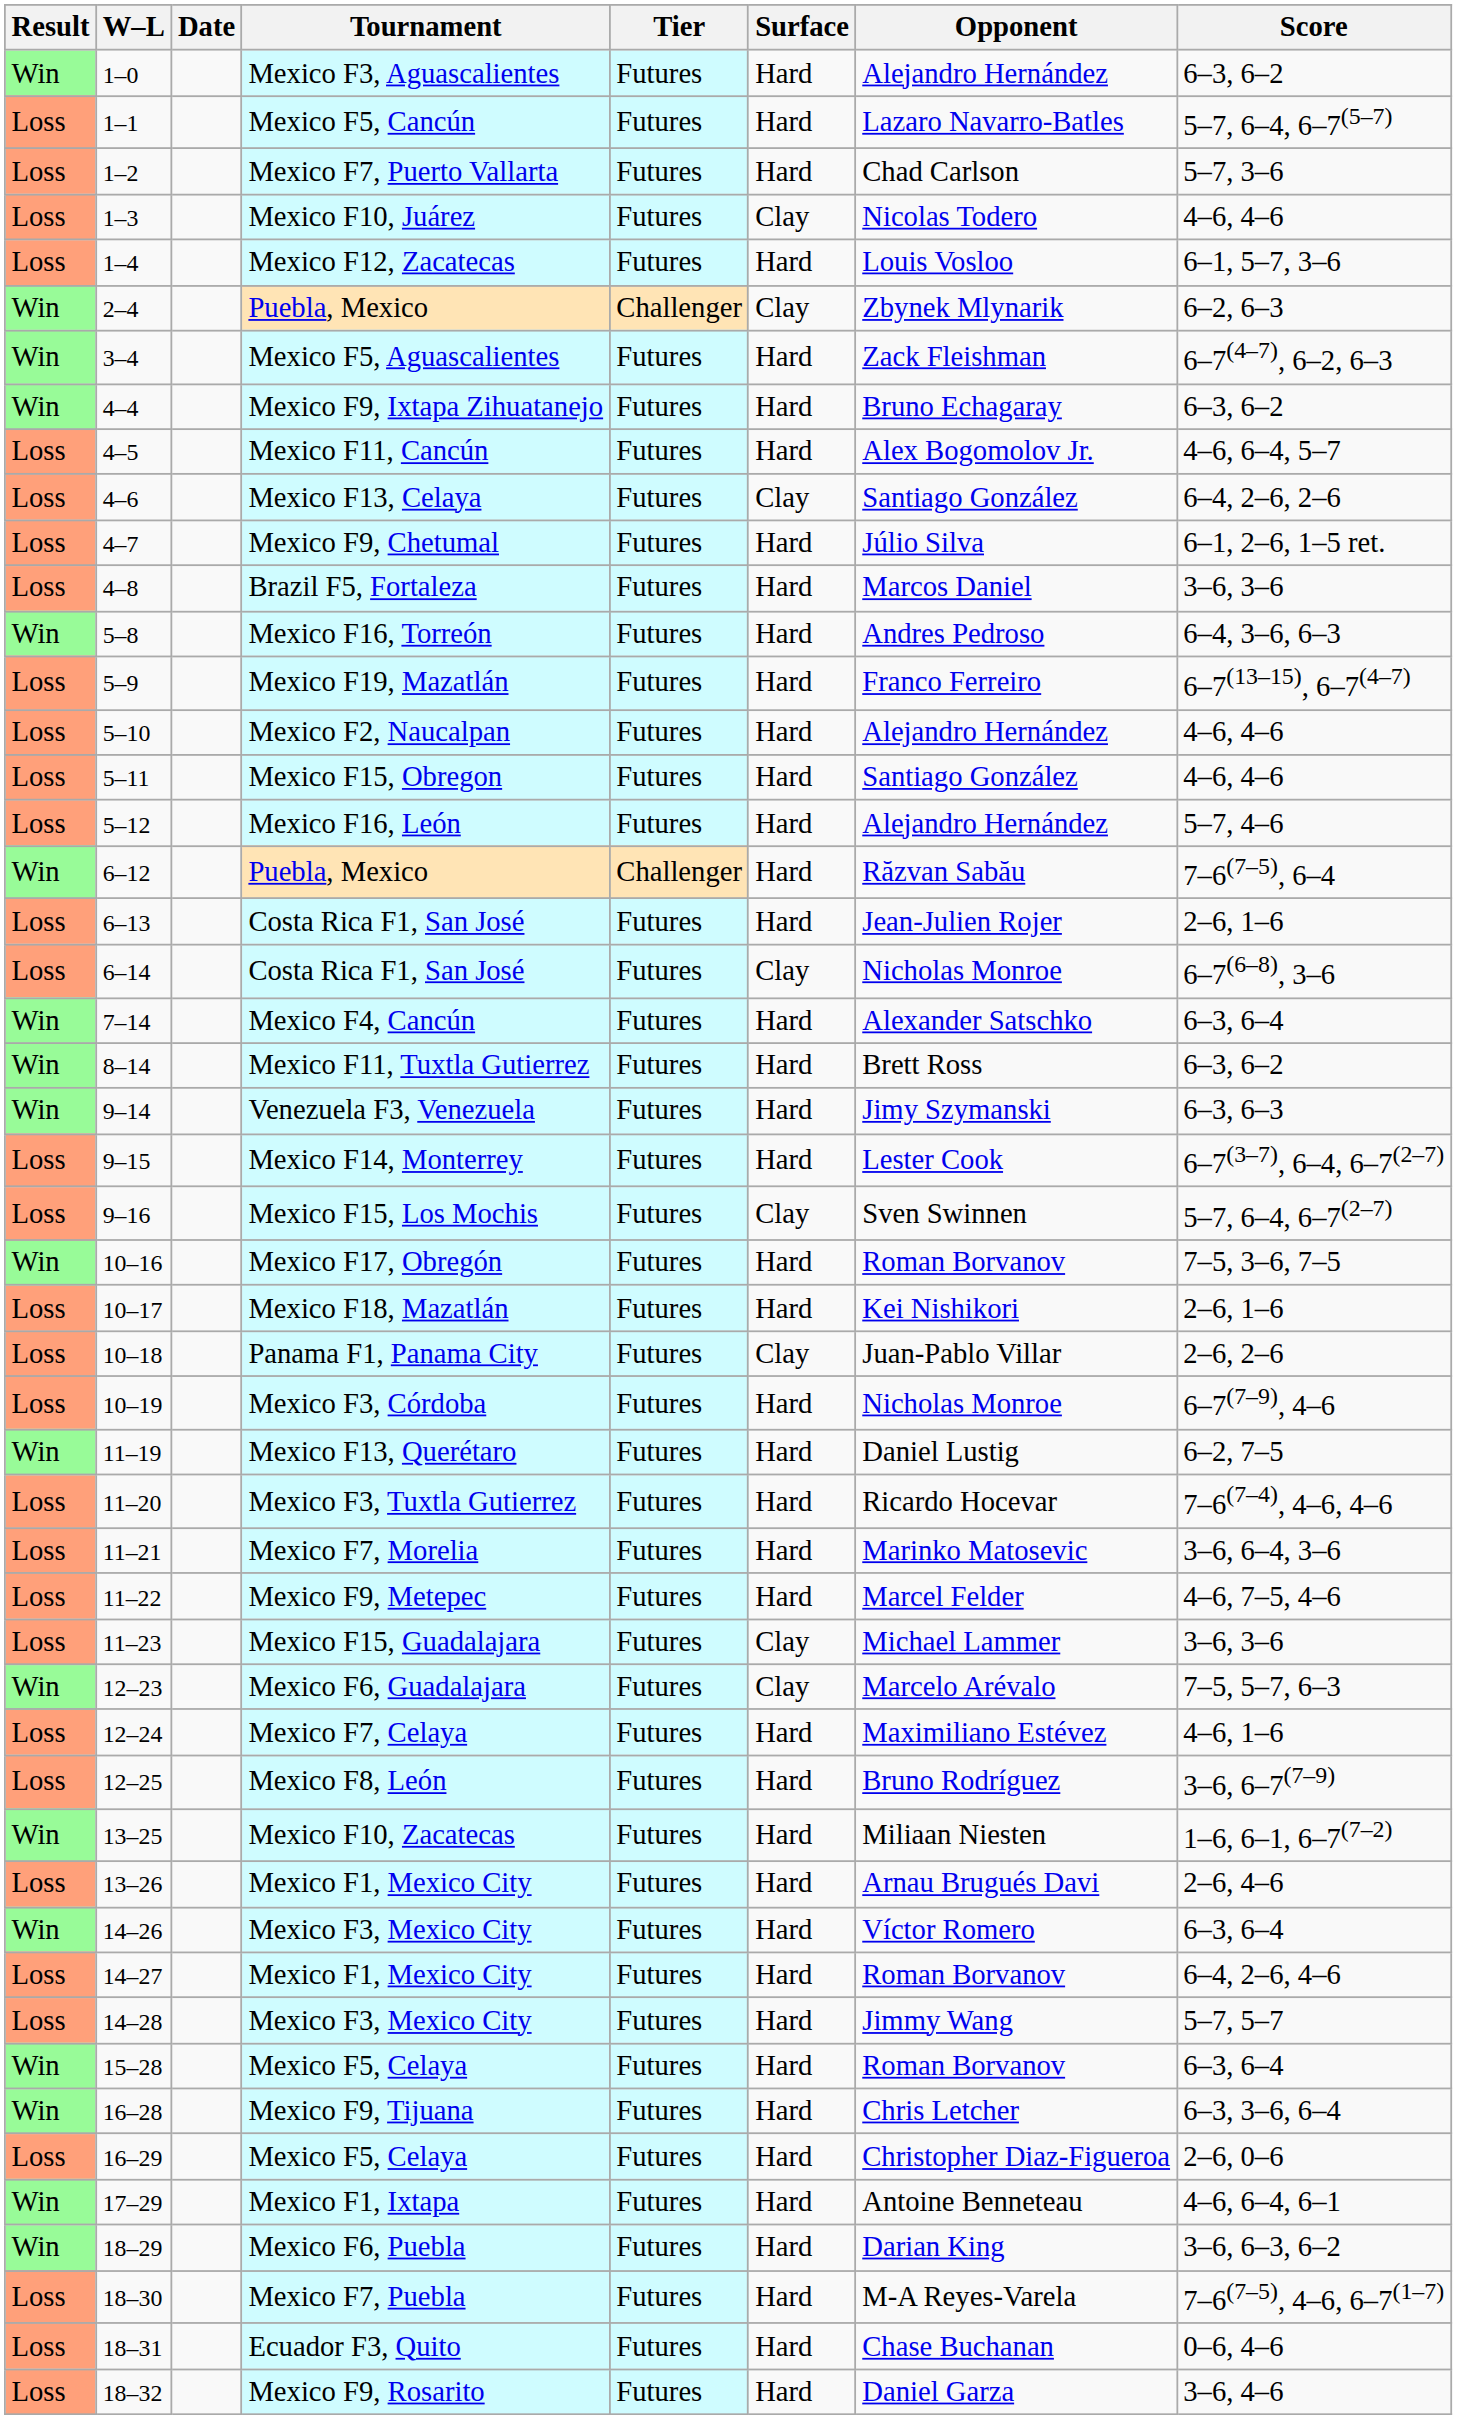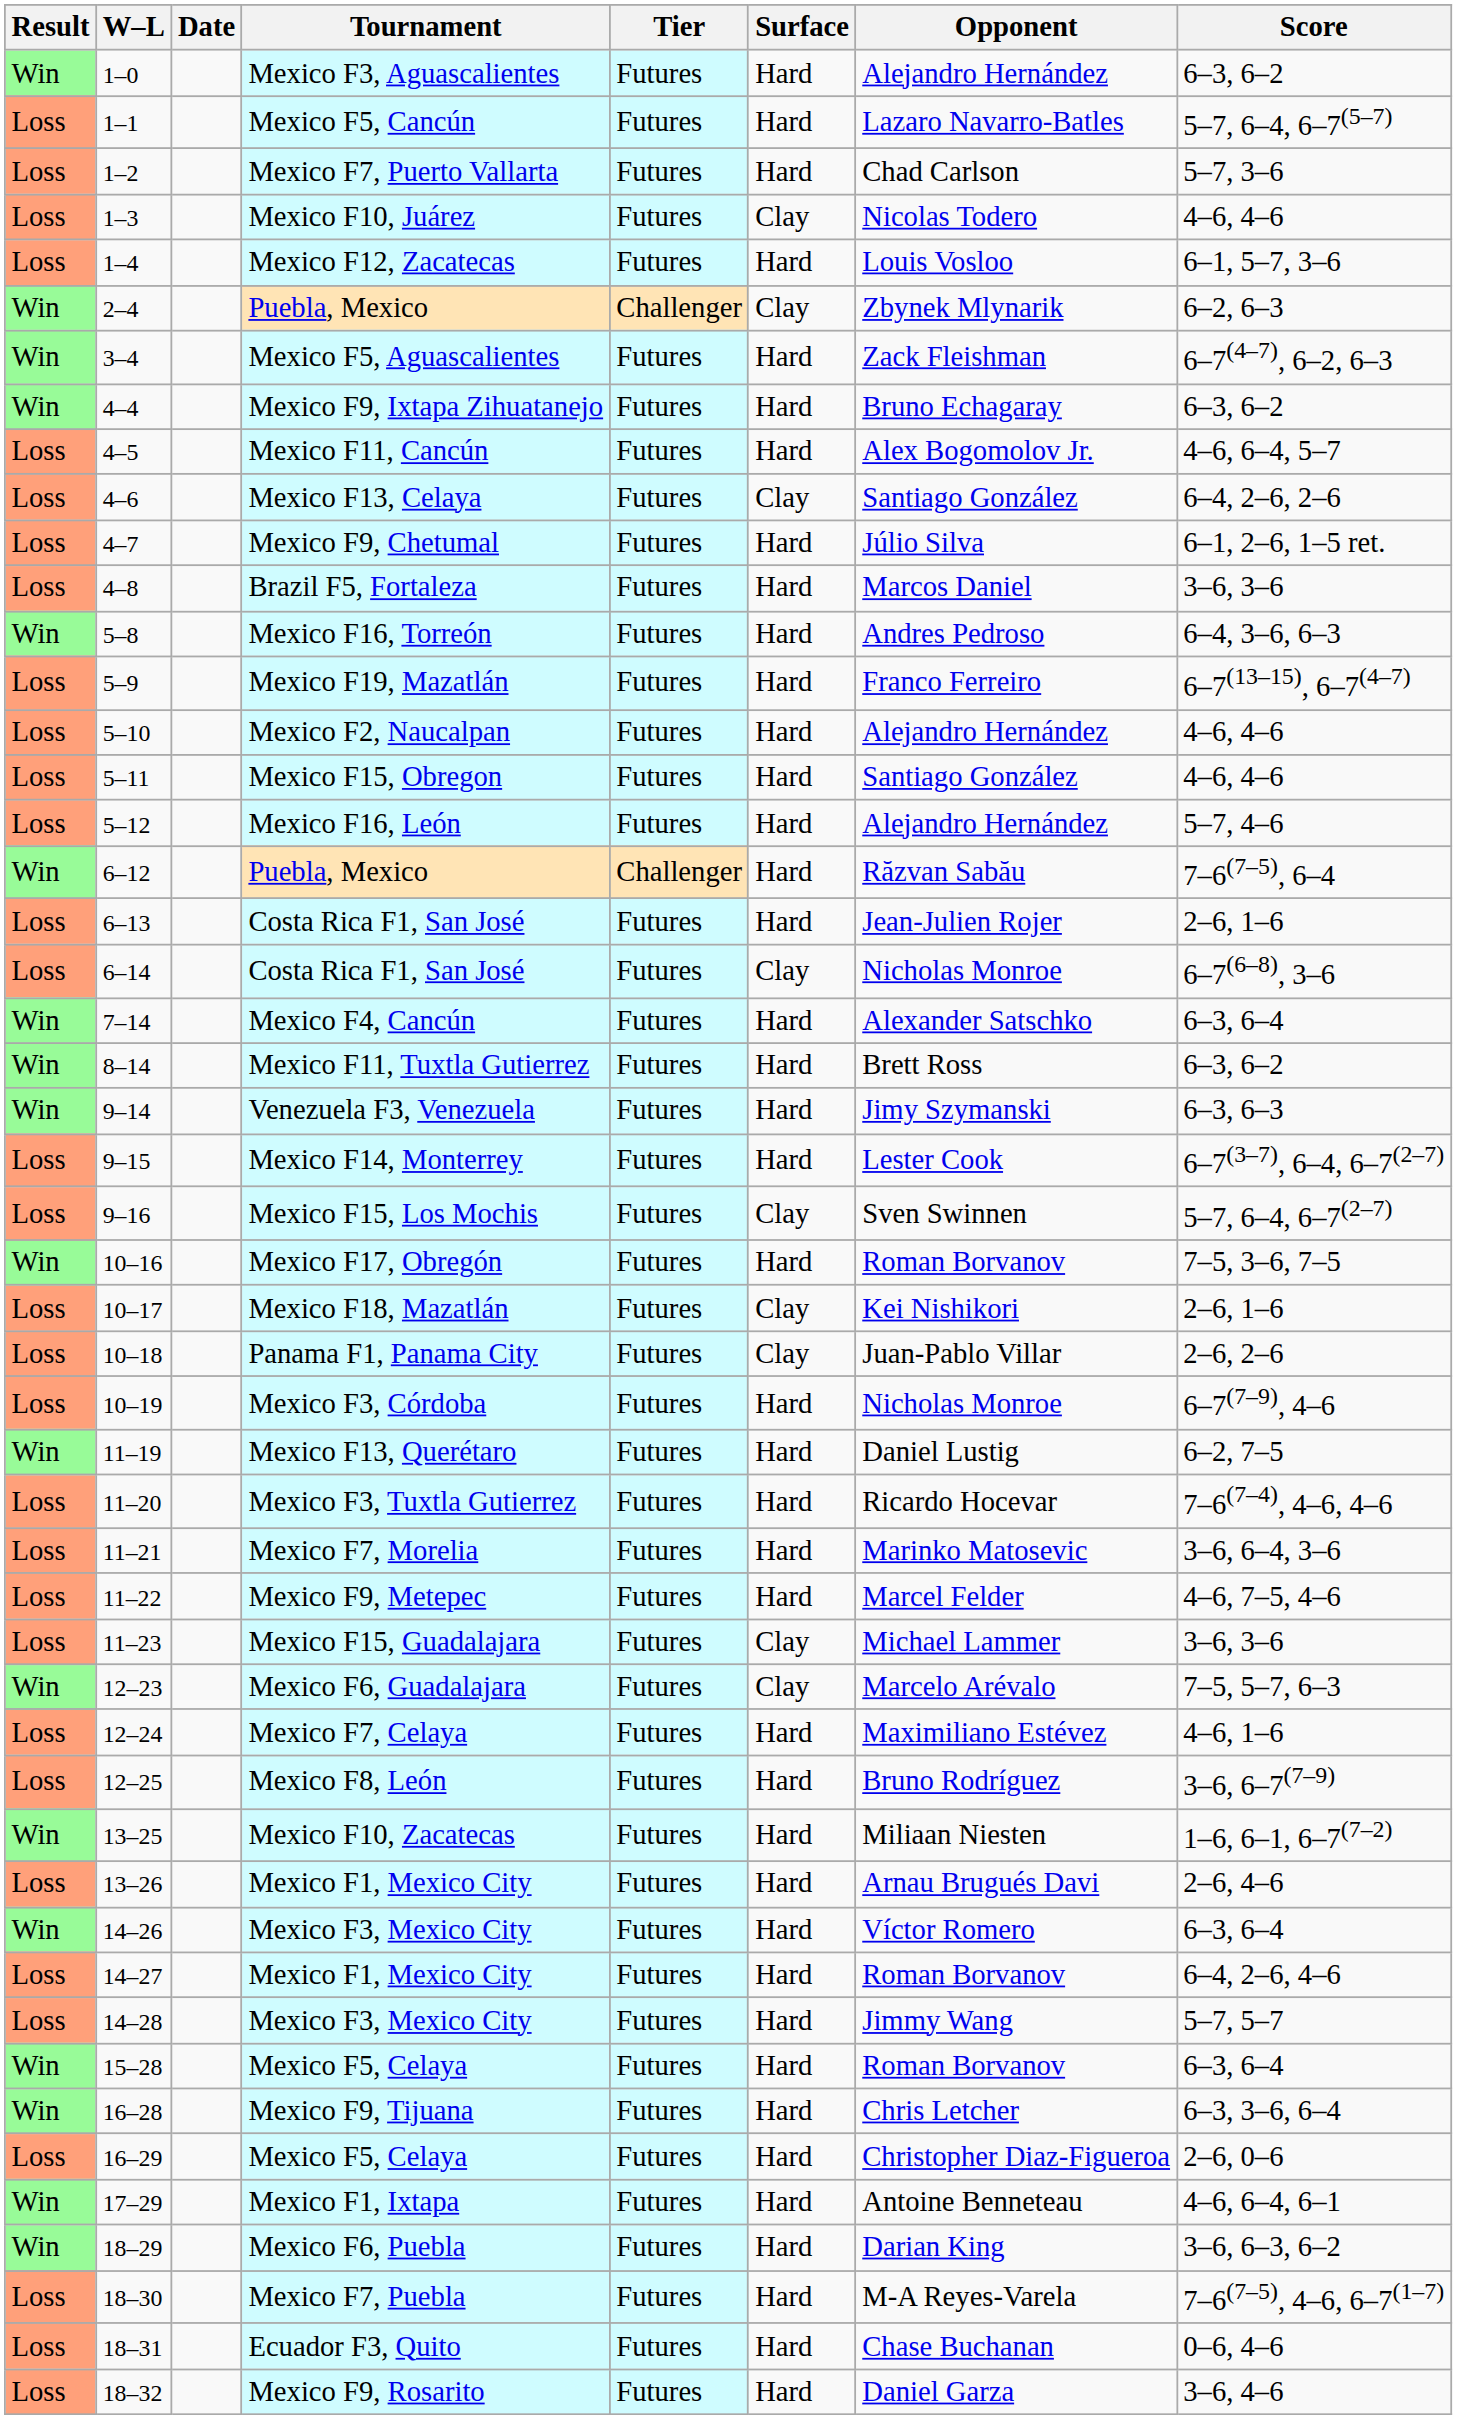Mexico F18, Mazatlán | Surface: Hard -> Clay
